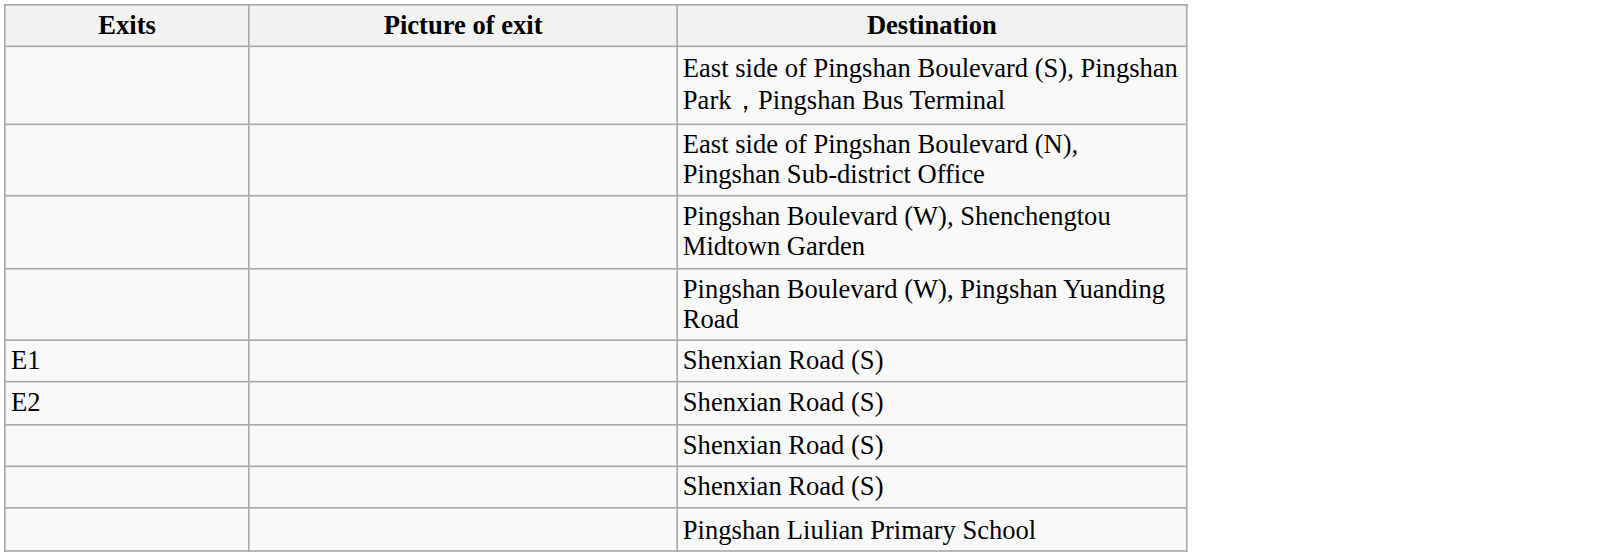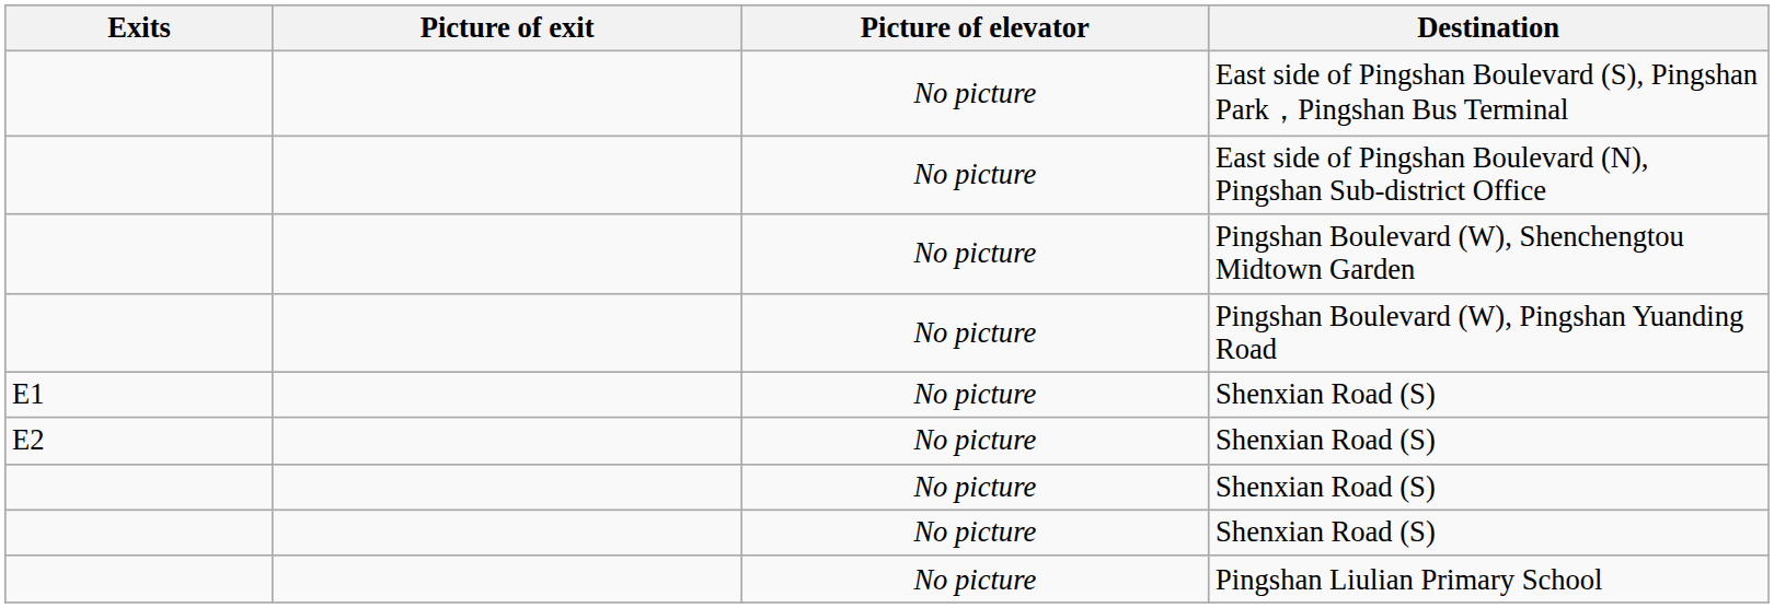+ column: Picture of elevator | No picture | No picture | No picture | No picture | No picture | No picture | No picture | No picture | No picture
